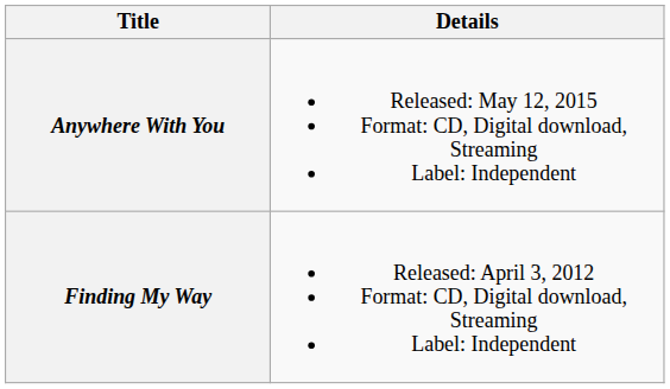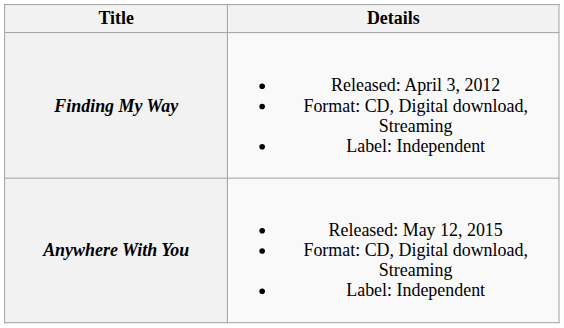rows swapped: Finding My Way <-> Anywhere With You
